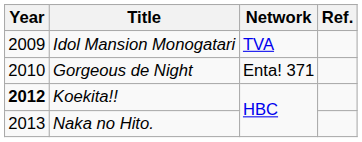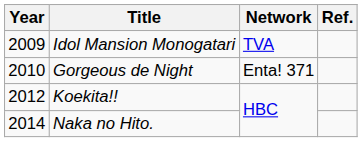Koekita!! | Year: bold -> normal
Naka no Hito. | Year: 2013 -> 2014
